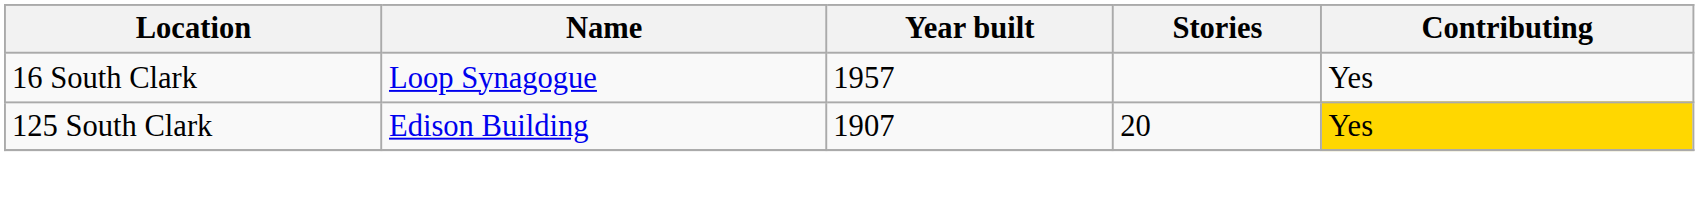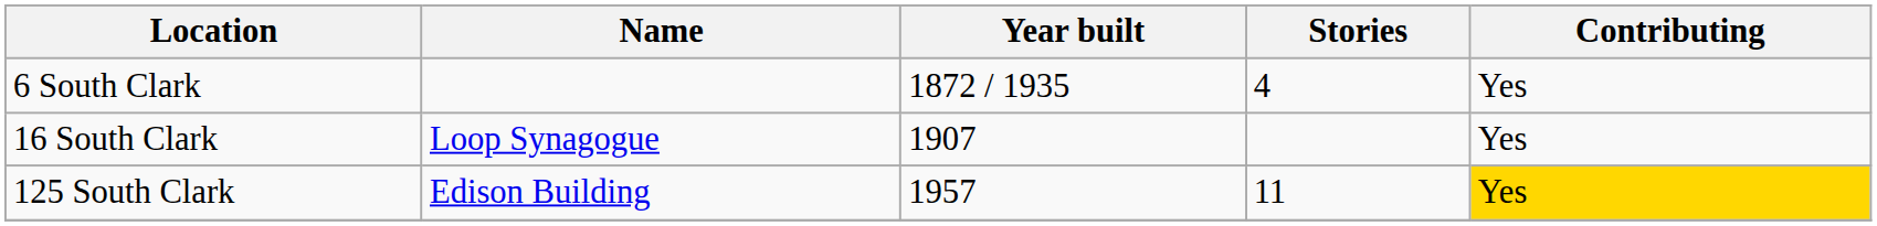+ row: 6 South Clark | 1872 / 1935 | 4 | Yes
16 South Clark | Year built: 1957 -> 1907
125 South Clark | Year built: 1907 -> 1957
125 South Clark | Stories: 20 -> 11
